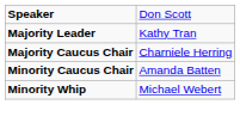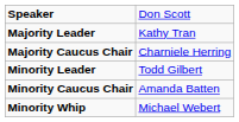+ row: Minority Leader | Todd Gilbert
